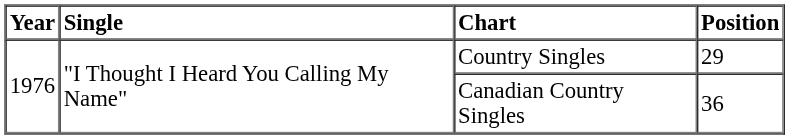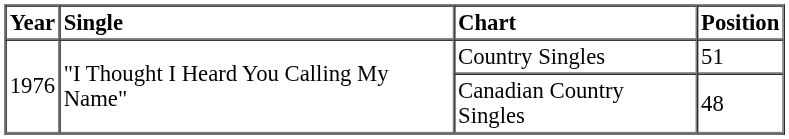Country Singles | Position: 29 -> 51
Canadian Country Singles | Position: 36 -> 48
